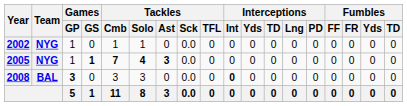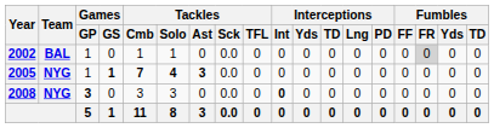2002 | Team: NYG -> BAL
2002 | Fumbles / FR: no background -> lightgrey background
2008 | Team: BAL -> NYG
